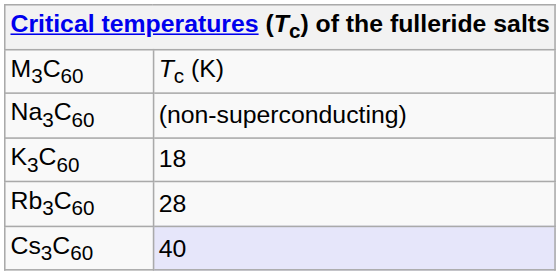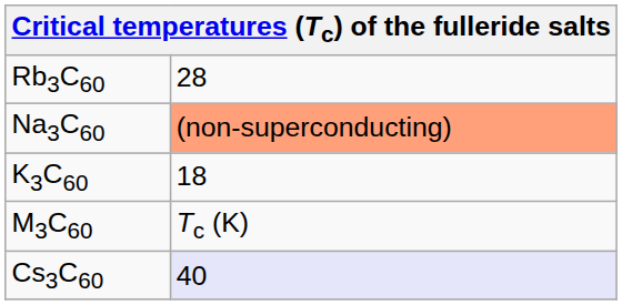rows swapped: M3C60 <-> Rb3C60
Na3C60 | column 2: no background -> lightsalmon background
